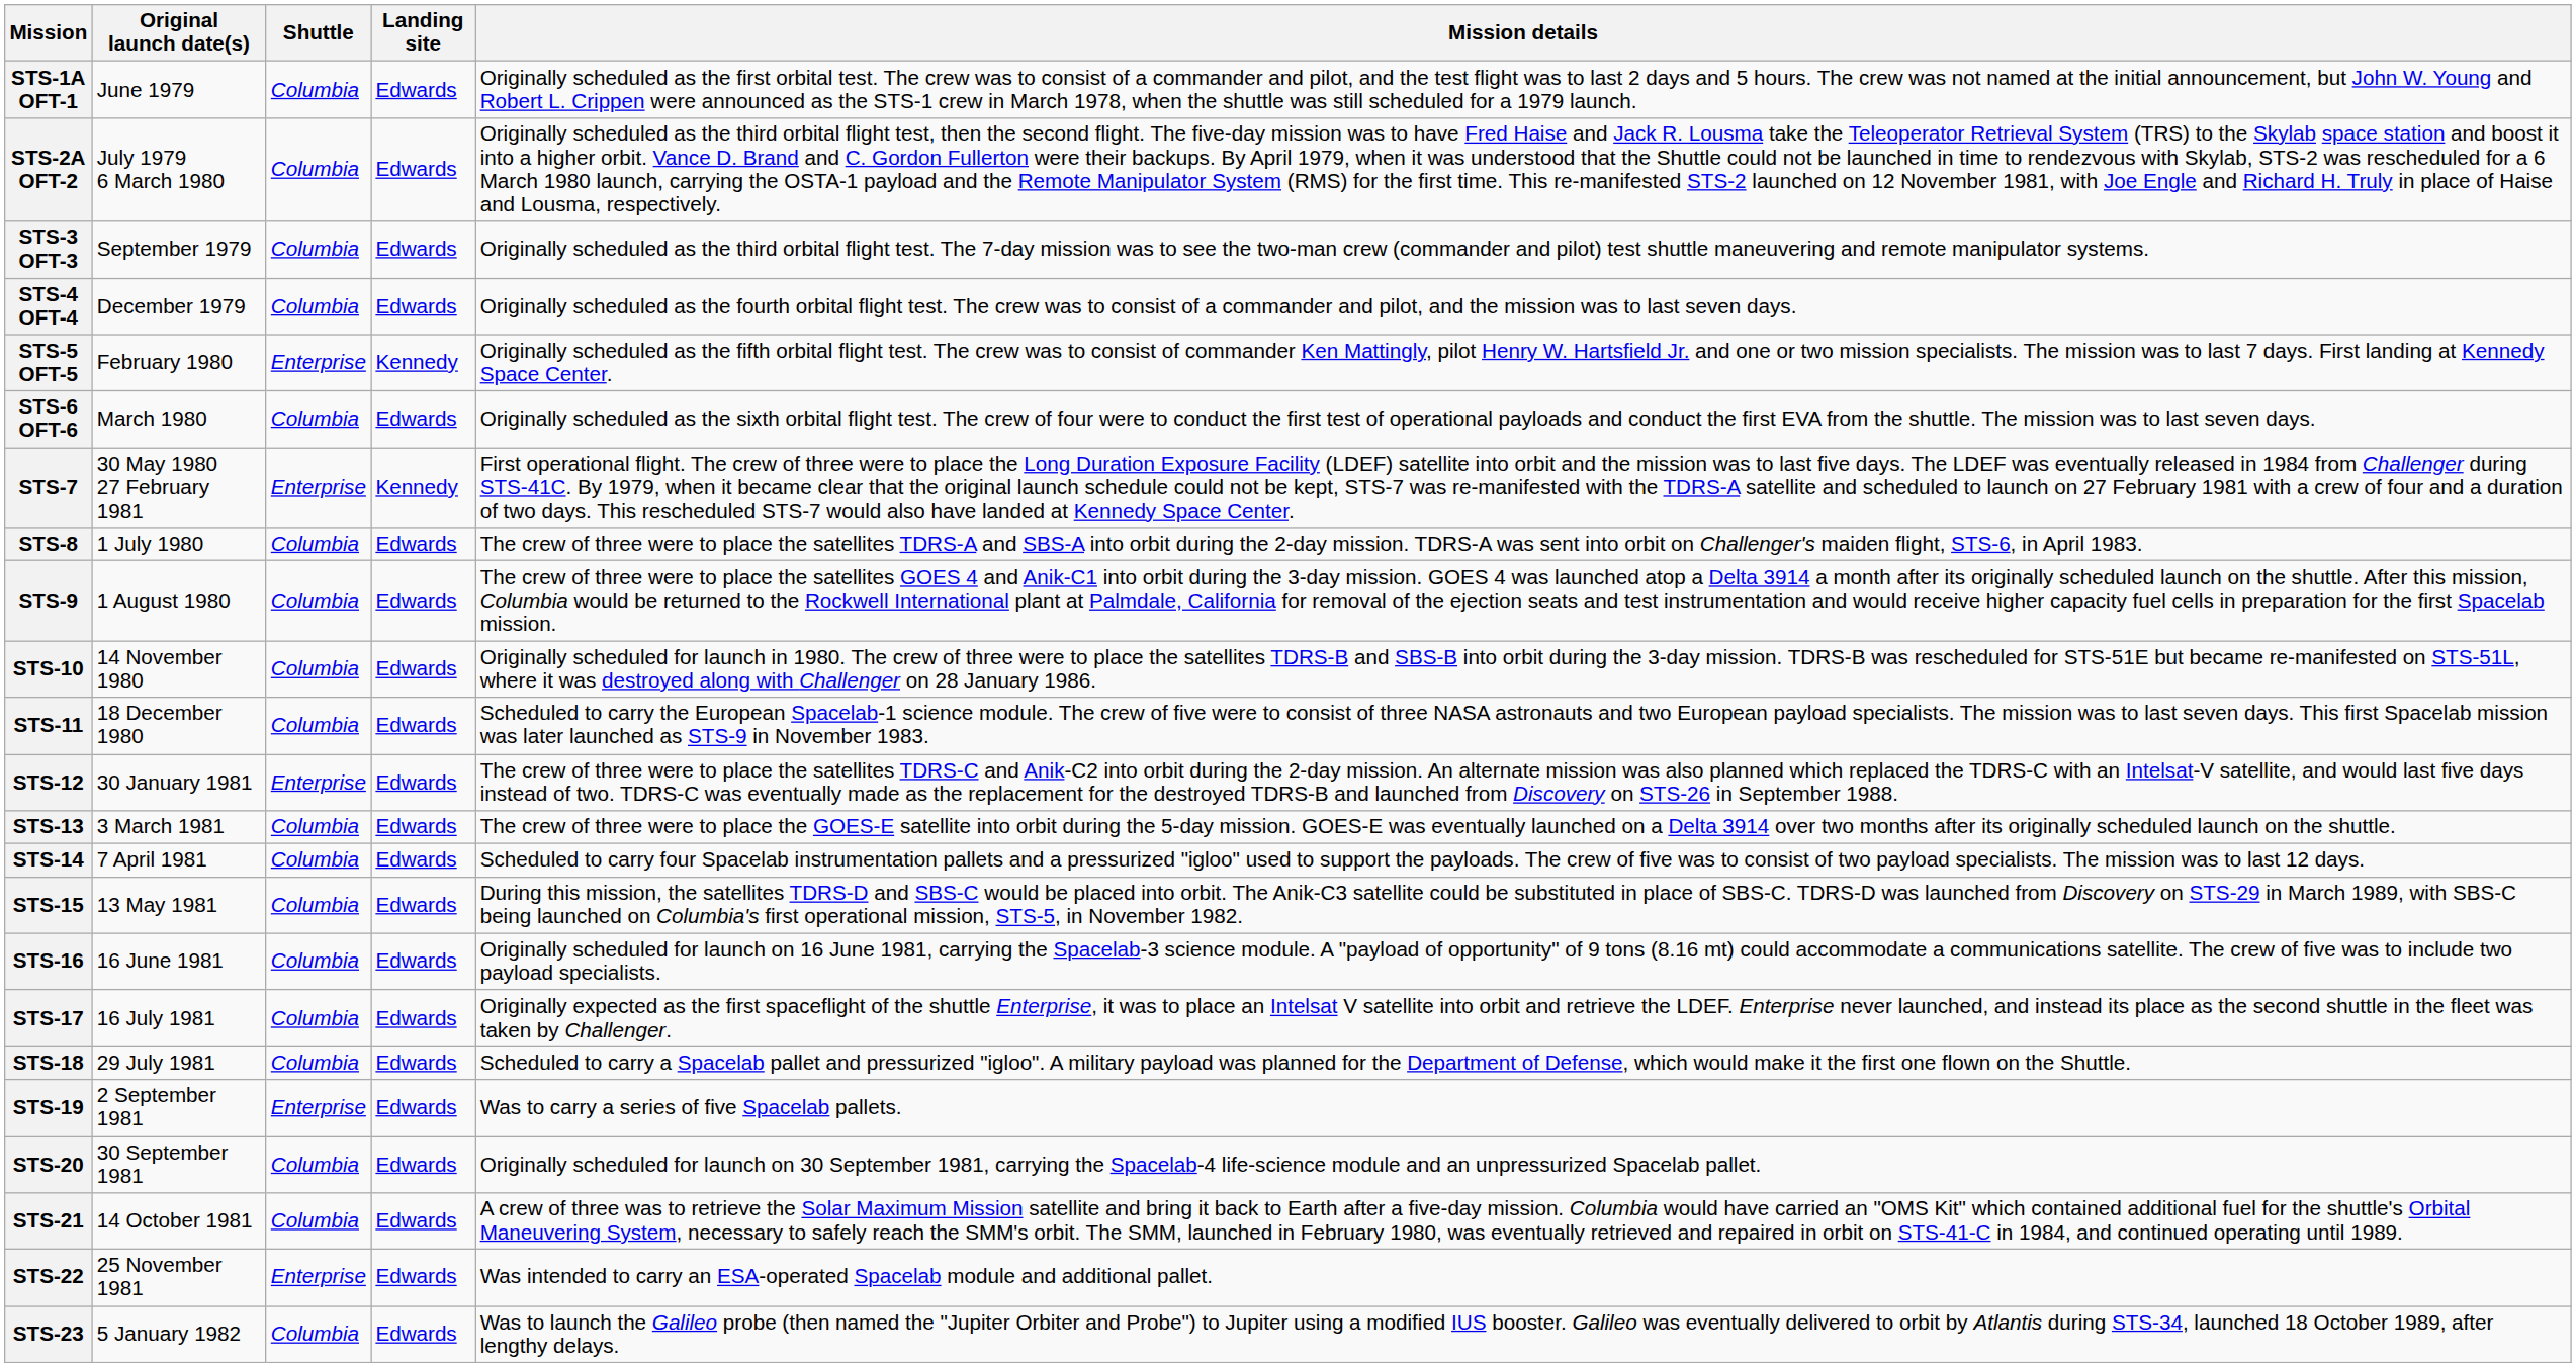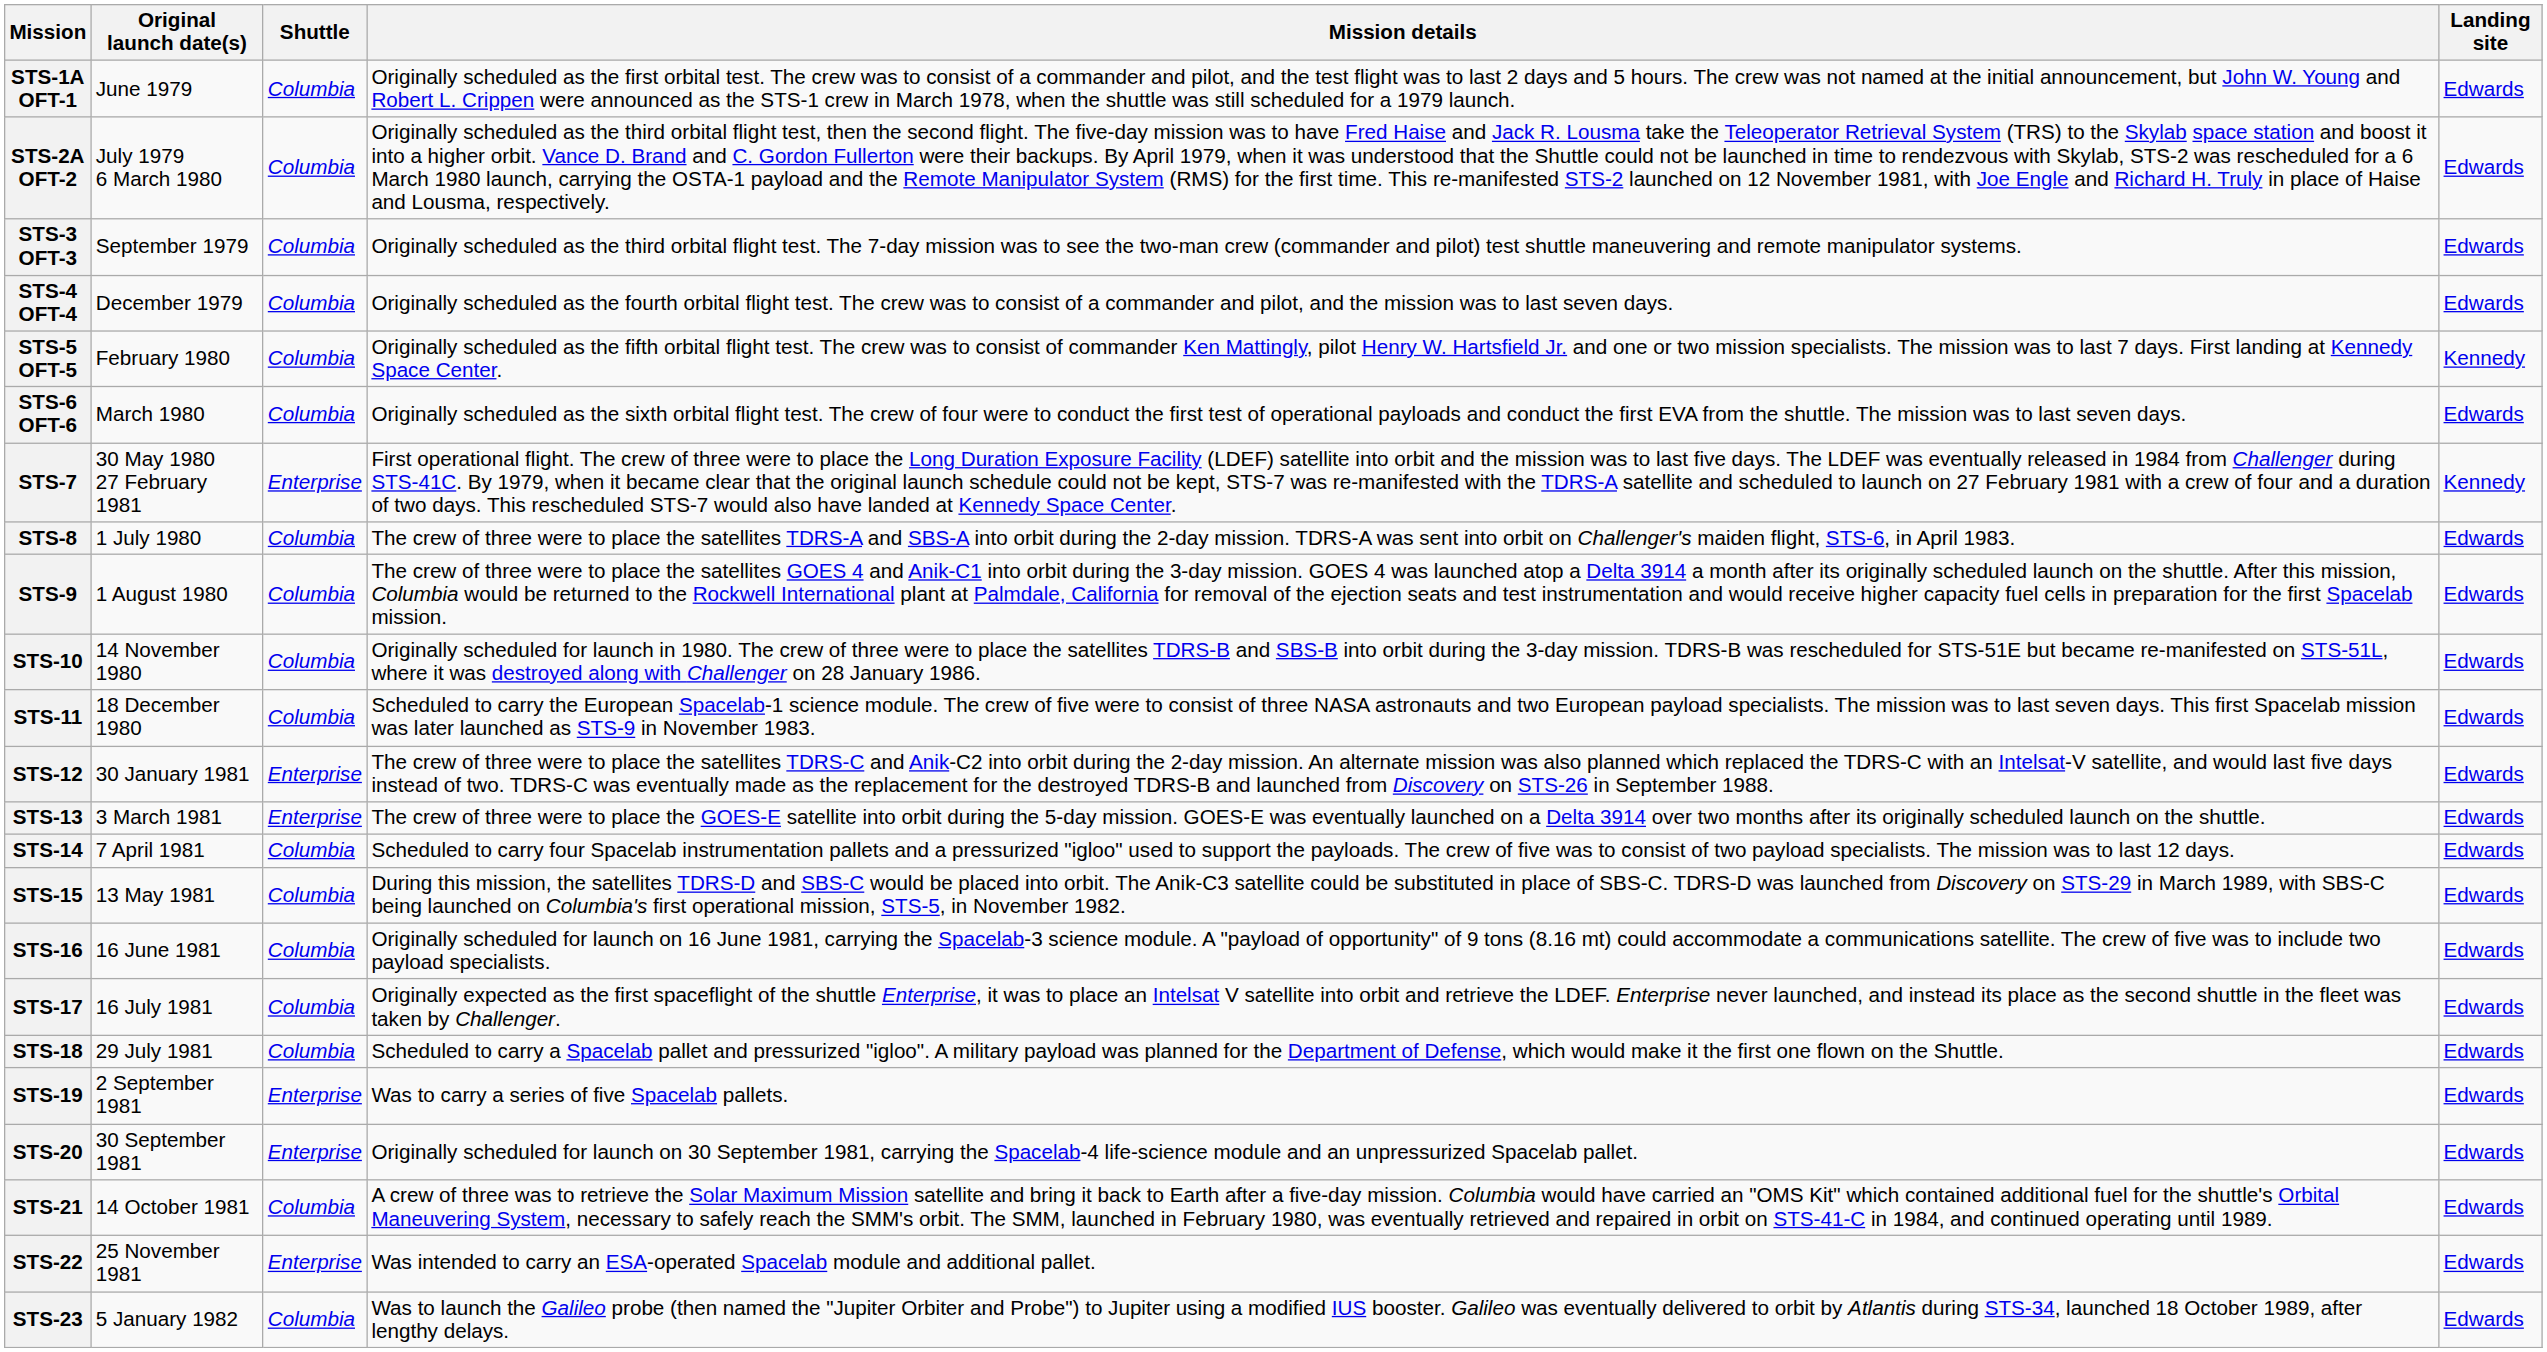columns swapped: Landing site <-> Mission details
STS-5 OFT-5 | Shuttle: Enterprise -> Columbia
STS-13 | Shuttle: Columbia -> Enterprise
STS-20 | Shuttle: Columbia -> Enterprise
